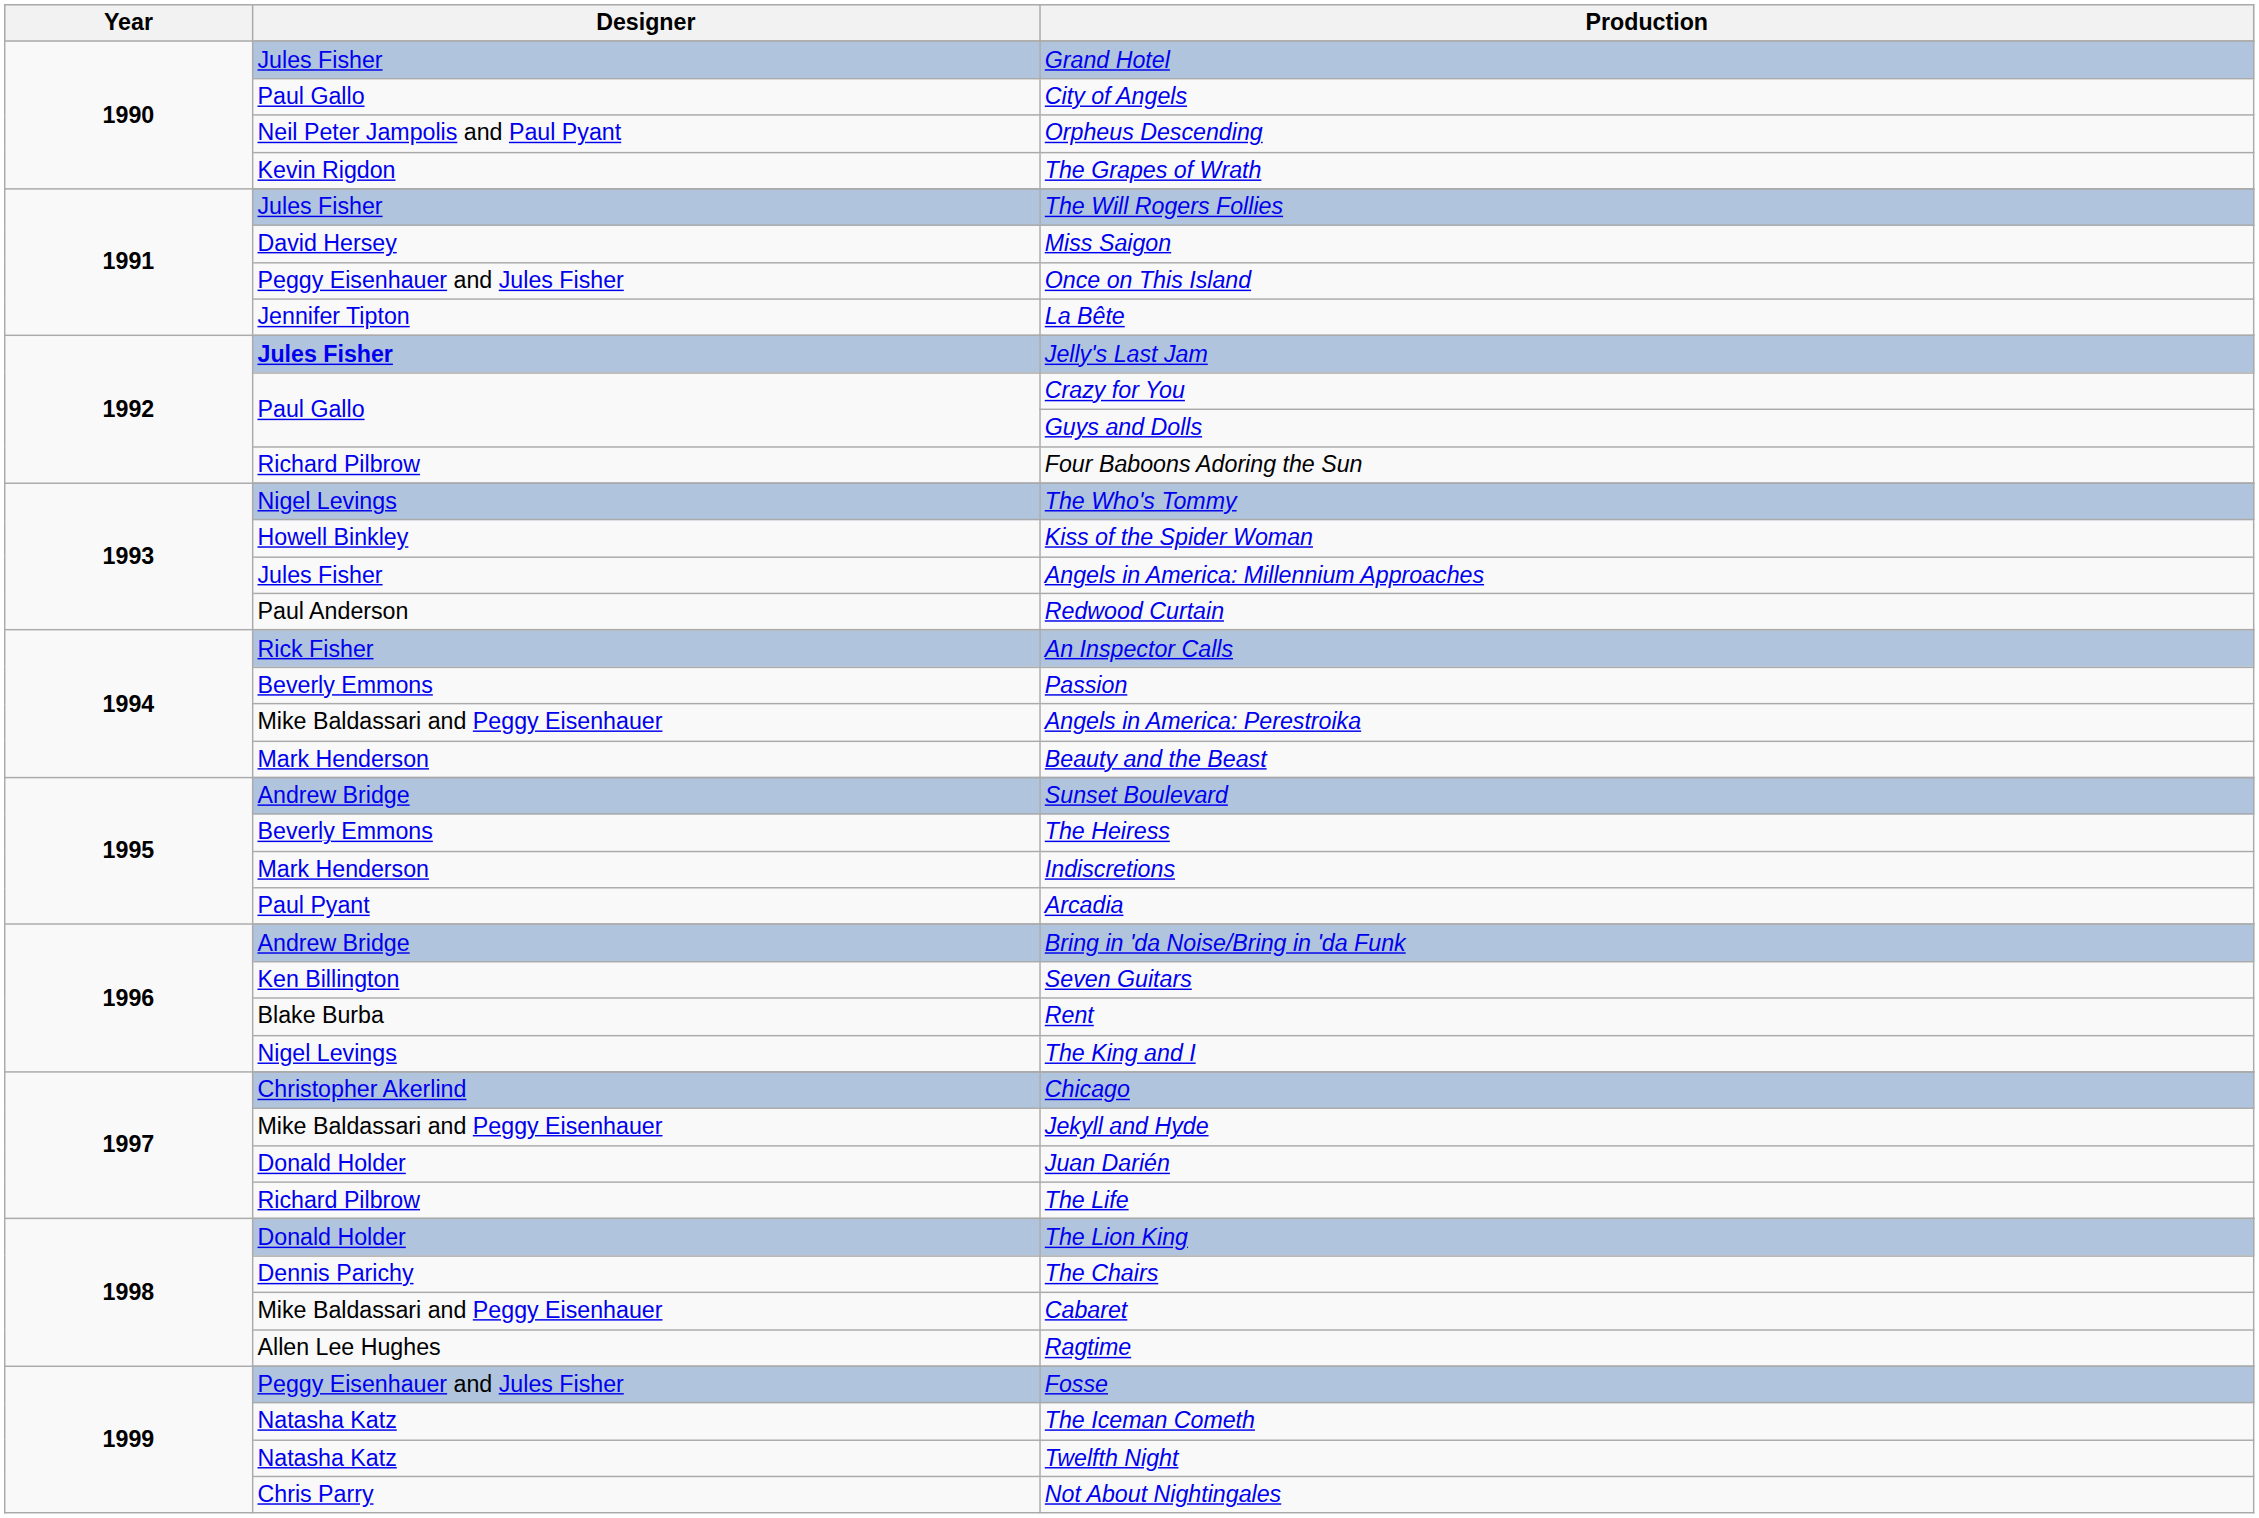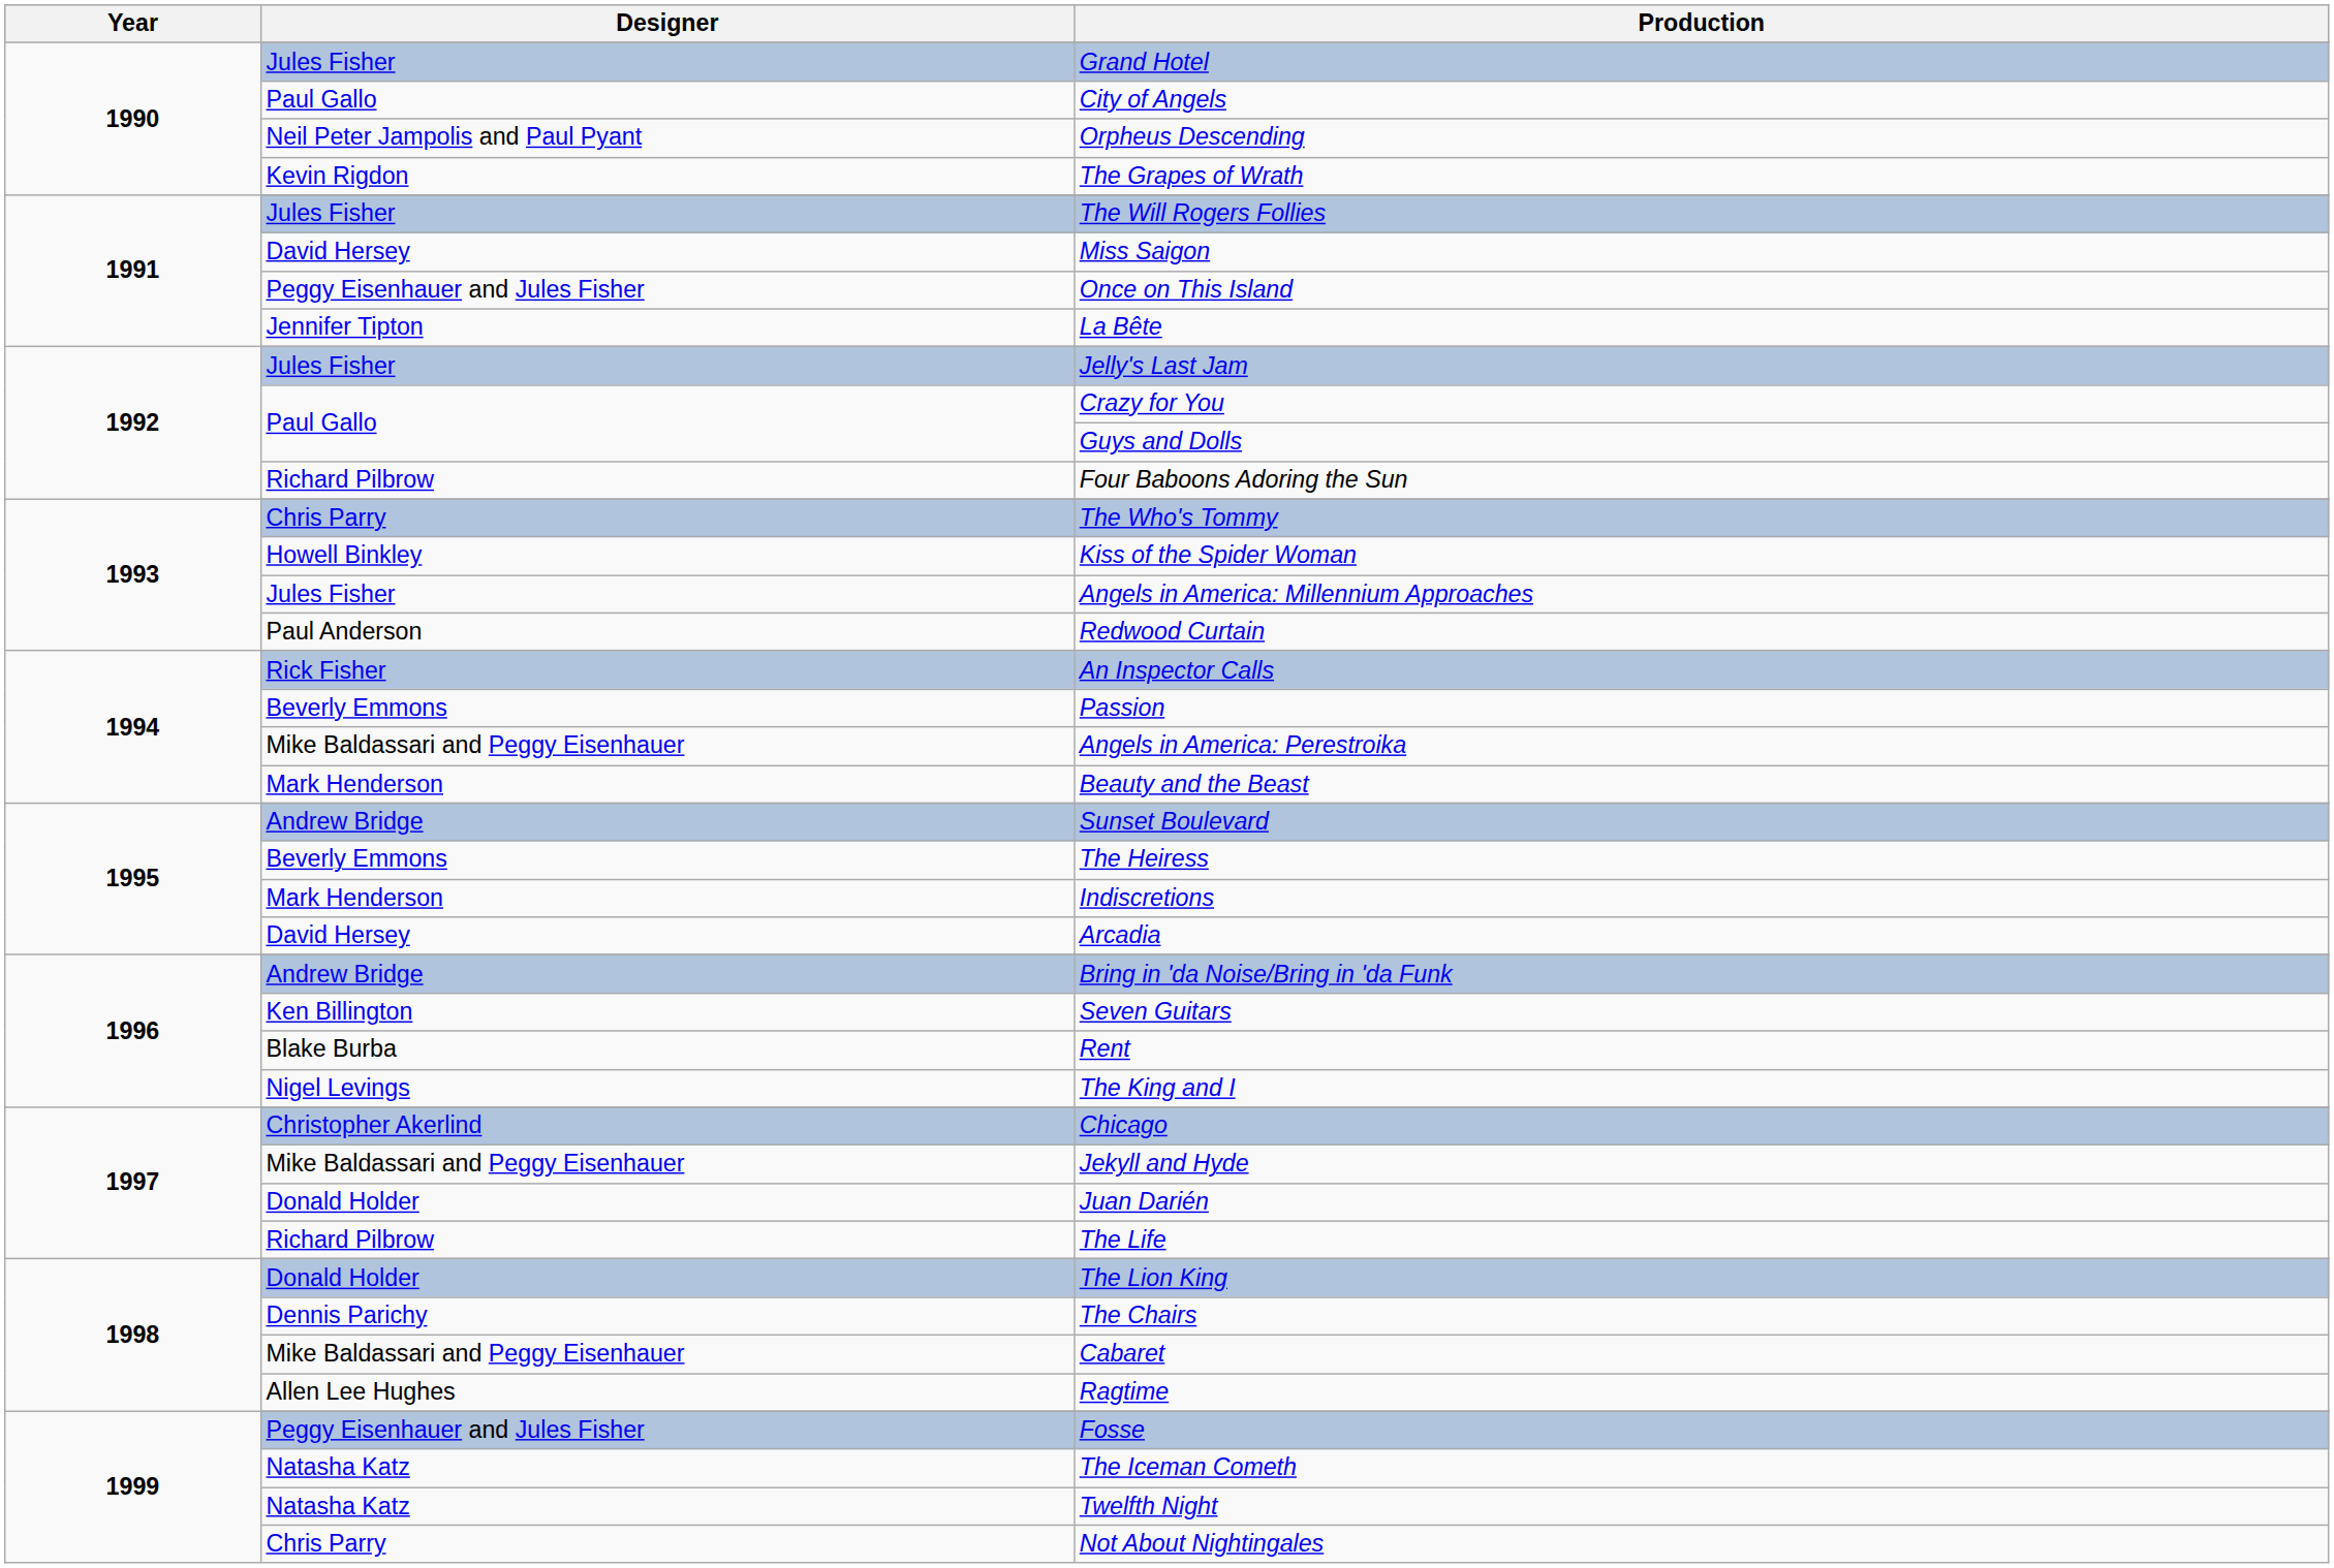Jelly's Last Jam | Designer: bold -> normal
The Who's Tommy | Designer: Nigel Levings -> Chris Parry
Arcadia | Designer: Paul Pyant -> David Hersey
